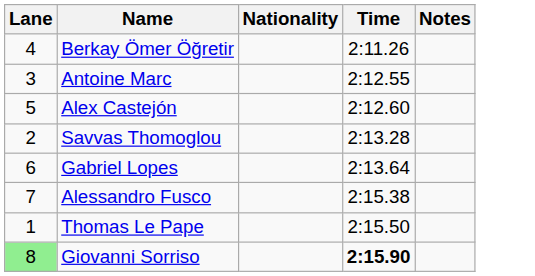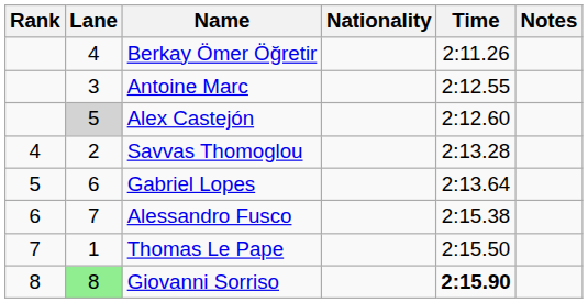+ column: Rank | 4 | 5 | 6 | 7 | 8
Alex Castejón | Lane: no background -> lightgrey background
